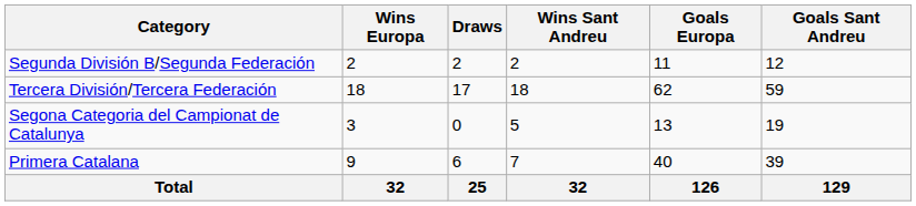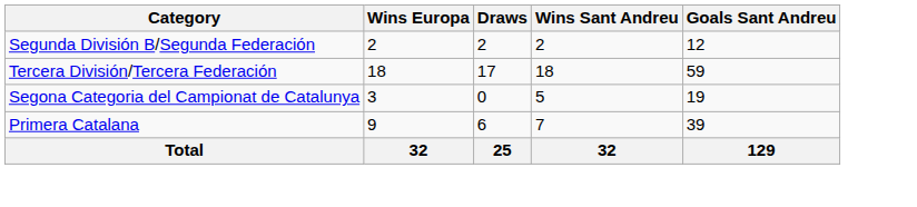- column: Goals Europa | 11 | 62 | 13 | 40 | 126
